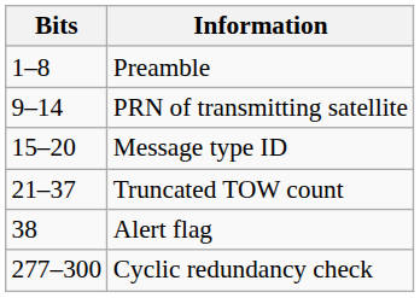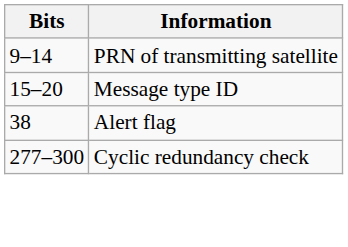- row: 1–8 | Preamble
- row: 21–37 | Truncated TOW count
